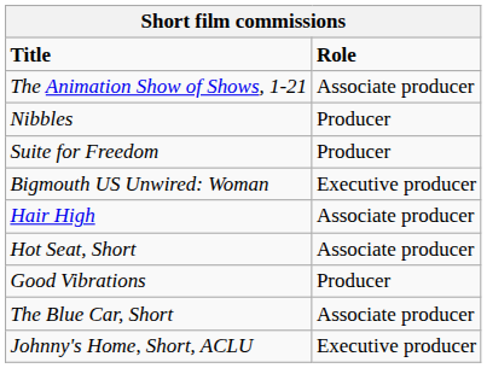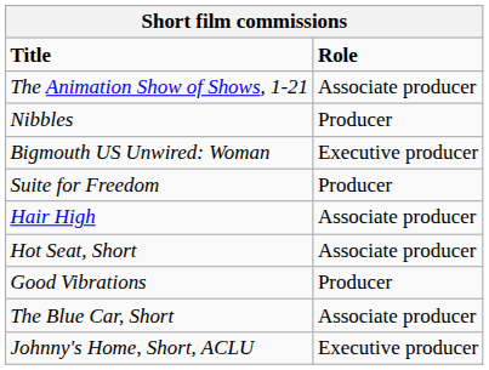rows swapped: Bigmouth US Unwired: Woman <-> Suite for Freedom
